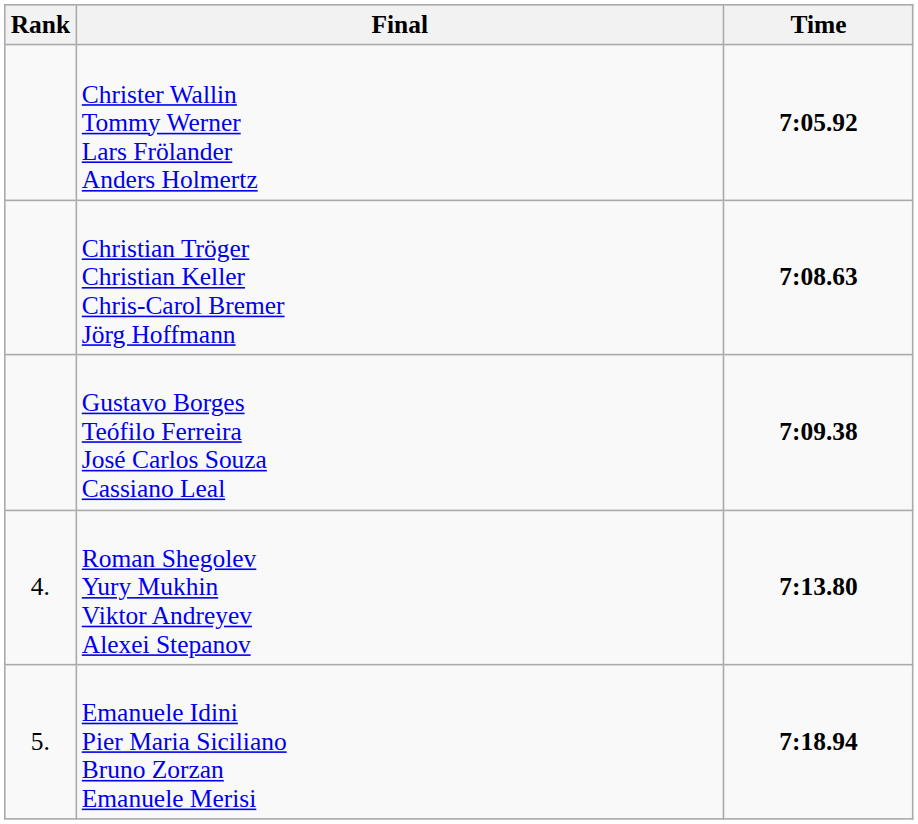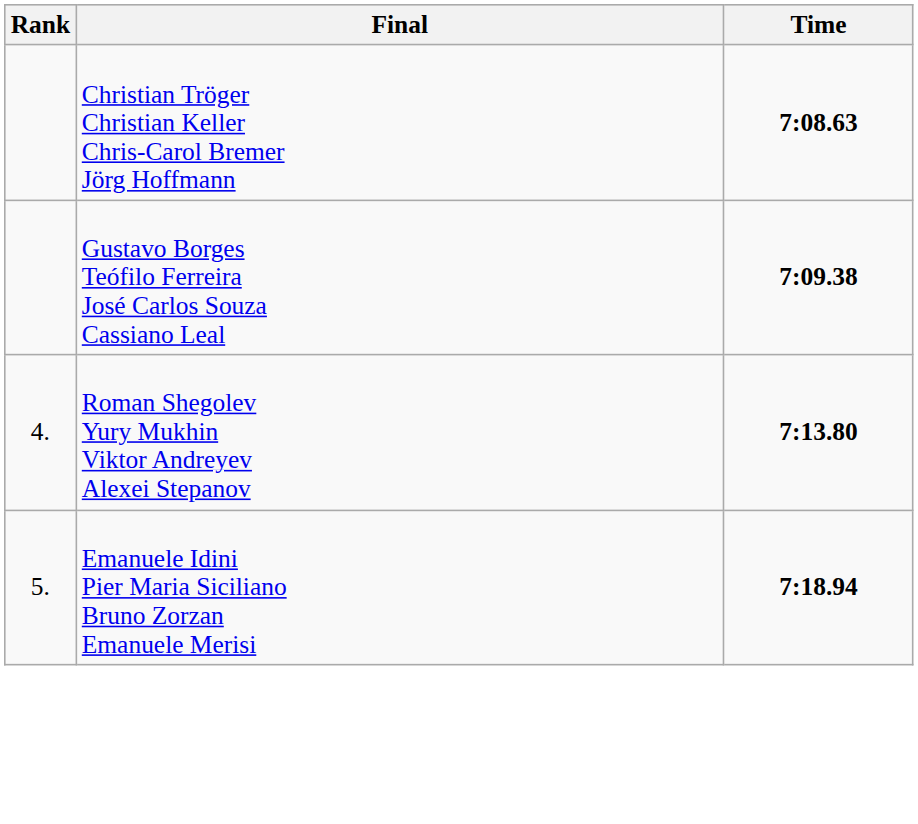- row: Christer Wallin Tommy Werner Lars Frölander Anders Holmertz | 7:05.92
